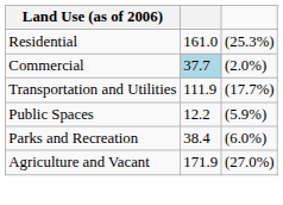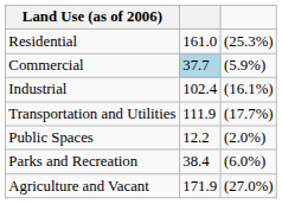Commercial | column 3: (2.0%) -> (5.9%)
+ row: Industrial | 102.4 | (16.1%)
Public Spaces | column 3: (5.9%) -> (2.0%)
